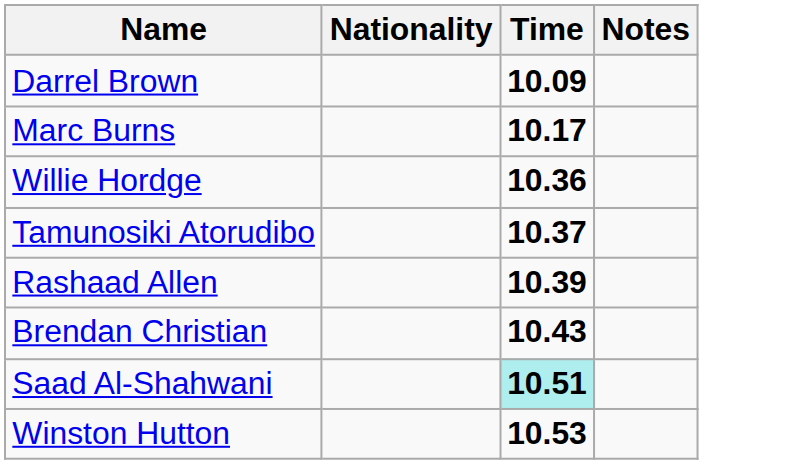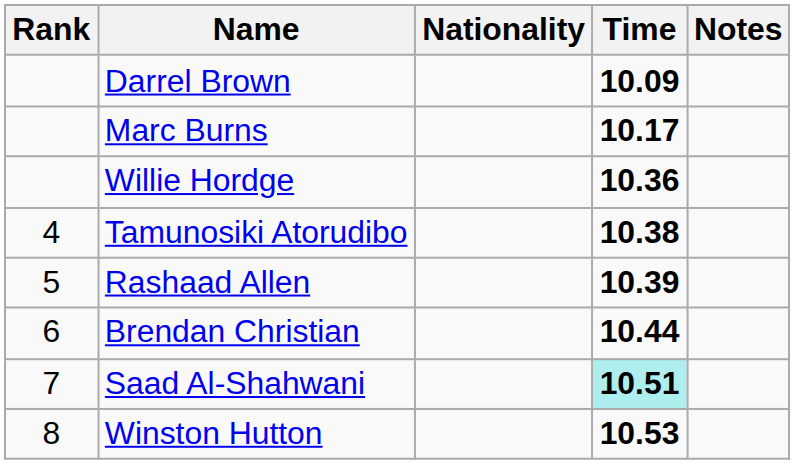+ column: Rank | 4 | 5 | 6 | 7 | 8
Tamunosiki Atorudibo | Time: 10.37 -> 10.38
Brendan Christian | Time: 10.43 -> 10.44
